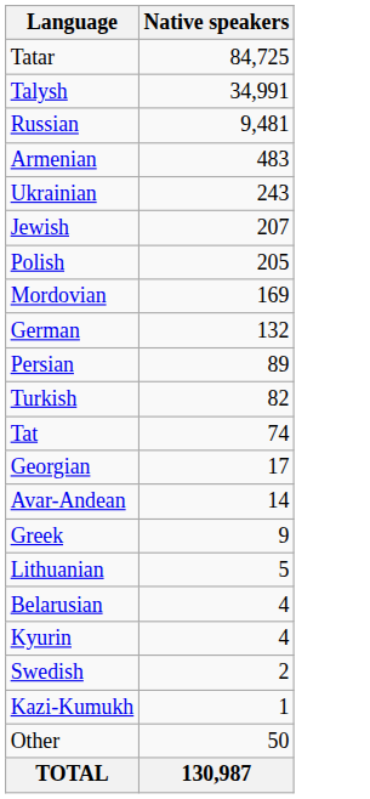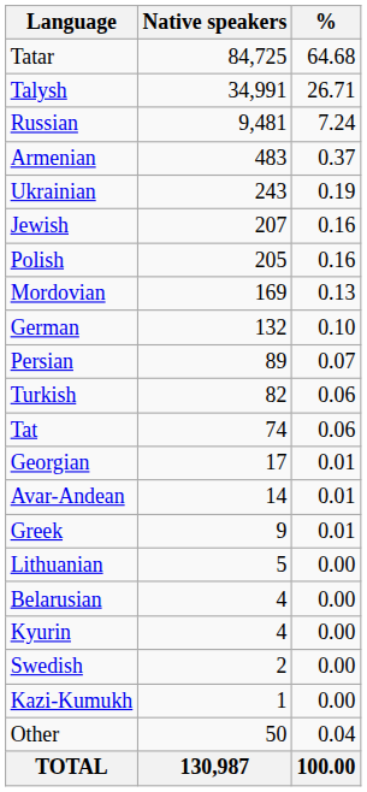+ column: % | 64.68 | 26.71 | 7.24 | 0.37 | 0.19 | 0.16 | 0.16 | 0.13 | 0.10 | 0.07 | 0.06 | 0.06 | 0.01 | 0.01 | 0.01 | 0.00 | 0.00 | 0.00 | 0.00 | 0.00 | 0.04 | 100.00
